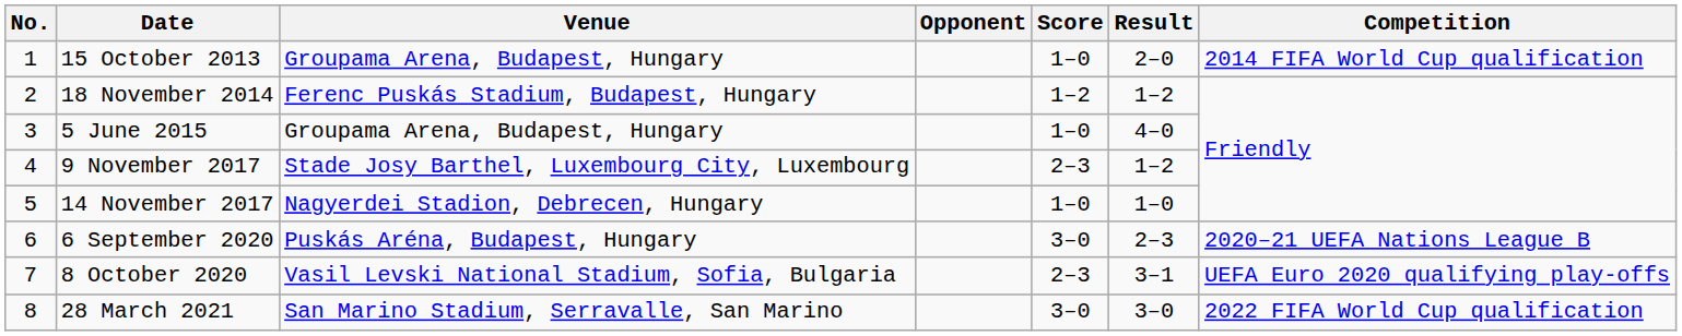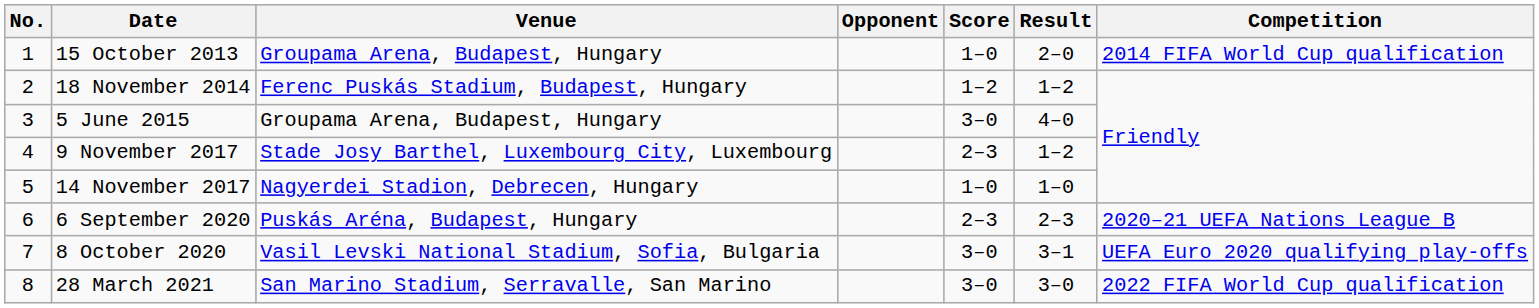5 June 2015 | Score: 1–0 -> 3–0
6 September 2020 | Score: 3–0 -> 2–3
8 October 2020 | Score: 2–3 -> 3–0
